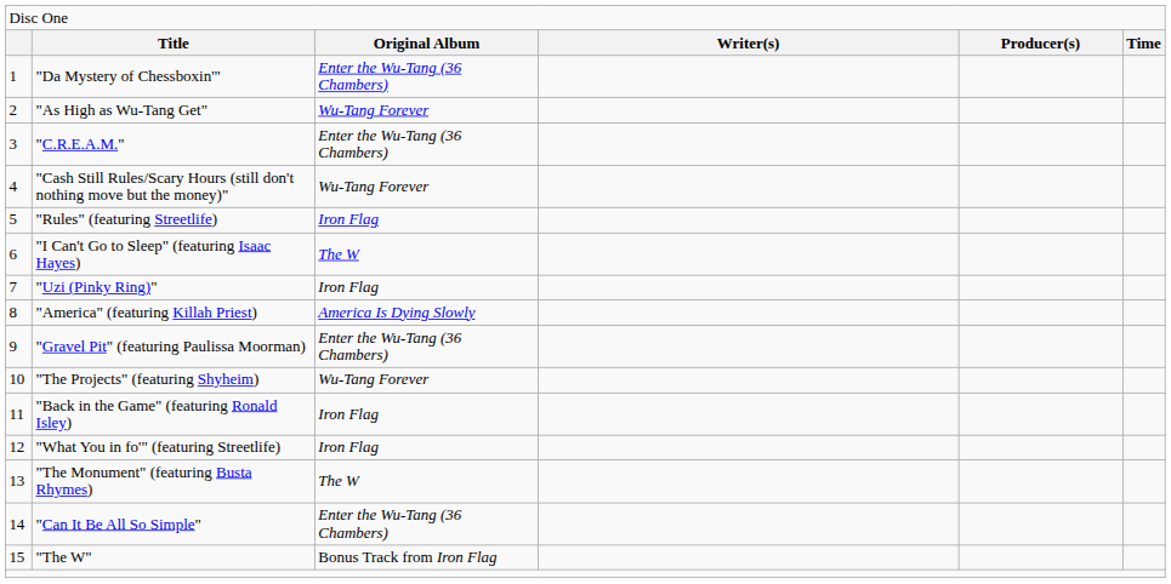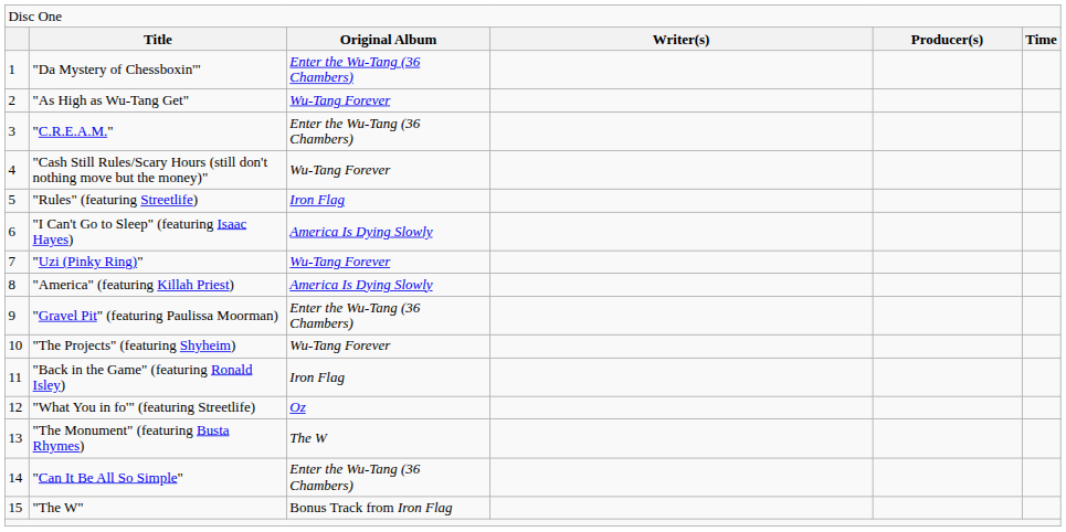"I Can't Go to Sleep" (featuring Isaac Hayes) | column 3: The W -> America Is Dying Slowly
"Uzi (Pinky Ring)" | column 3: Iron Flag -> Wu-Tang Forever
"What You in fo'" (featuring Streetlife) | column 3: Iron Flag -> Oz
